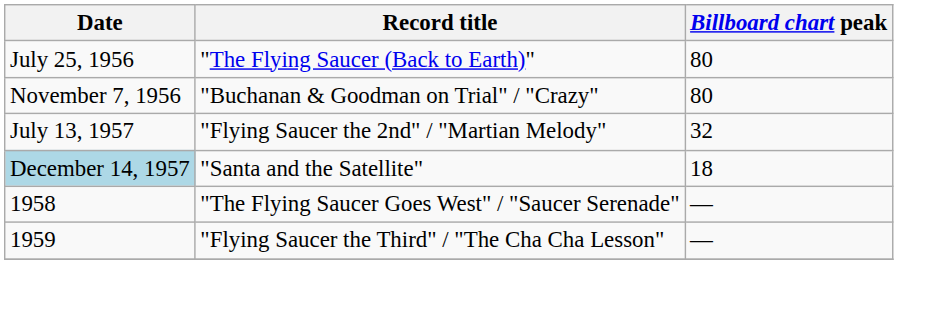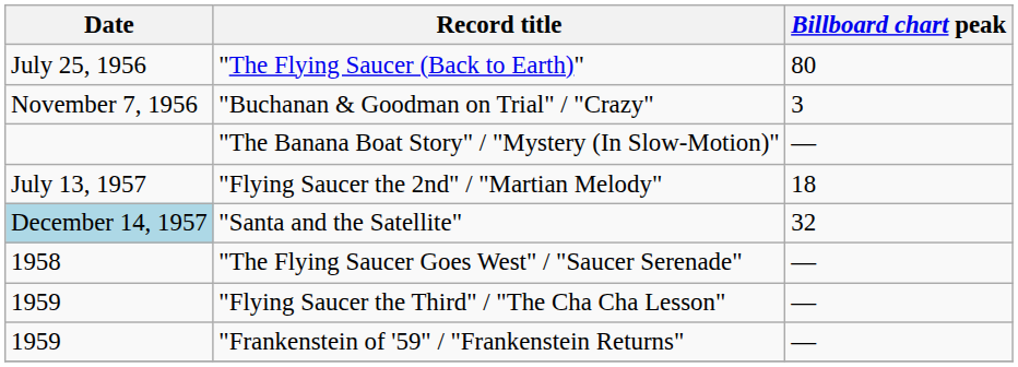"Buchanan & Goodman on Trial" / "Crazy" | Billboard chart peak: 80 -> 3
+ row: "The Banana Boat Story" / "Mystery (In Slow-Motion)" | —
"Flying Saucer the 2nd" / "Martian Melody" | Billboard chart peak: 32 -> 18
"Santa and the Satellite" | Billboard chart peak: 18 -> 32
+ row: 1959 | "Frankenstein of '59" / "Frankenstein Returns" | —
